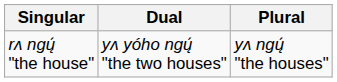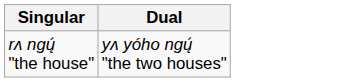- column: Plural | yʌ ngų́ "the houses"
